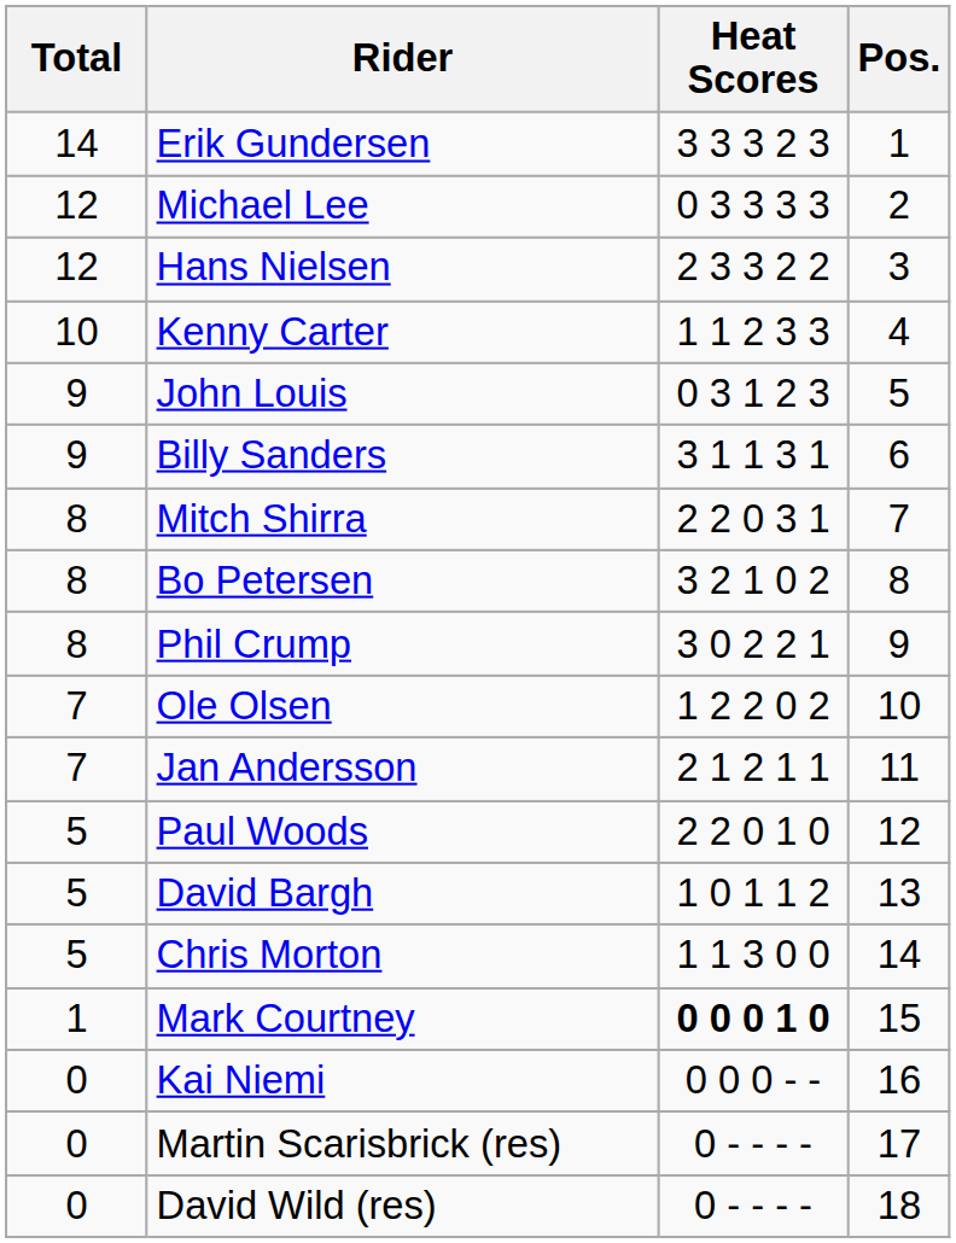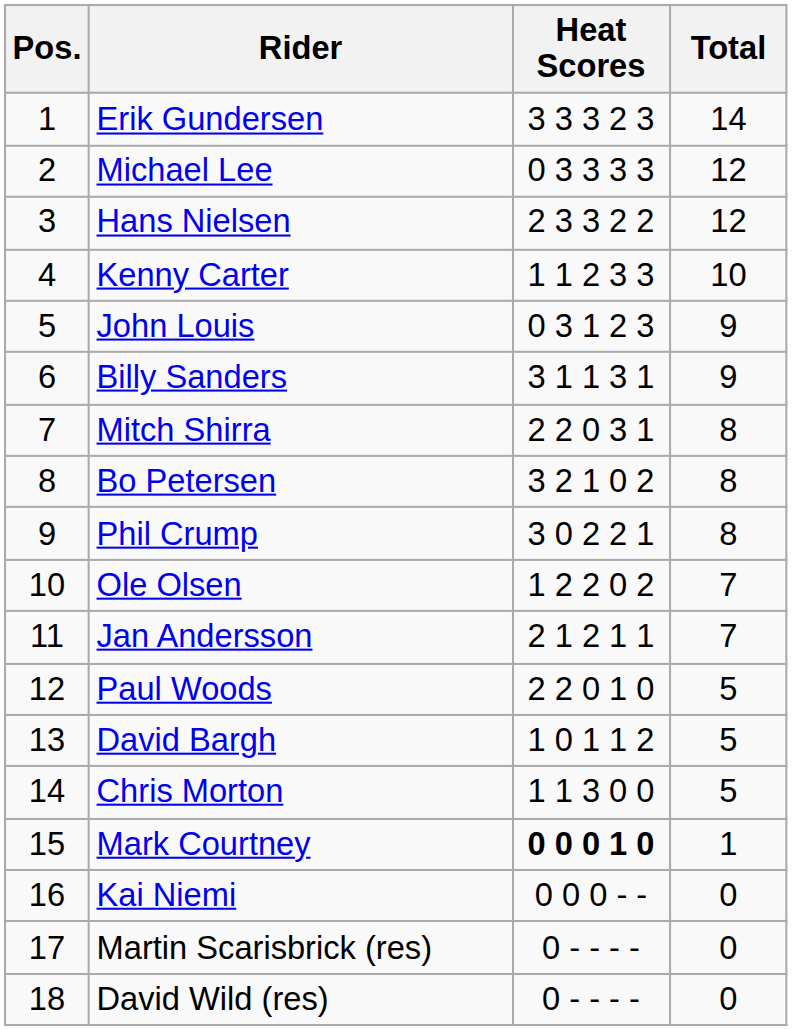columns swapped: Pos. <-> Total
